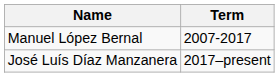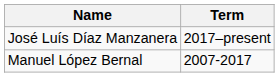rows swapped: Manuel López Bernal <-> José Luís Díaz Manzanera
